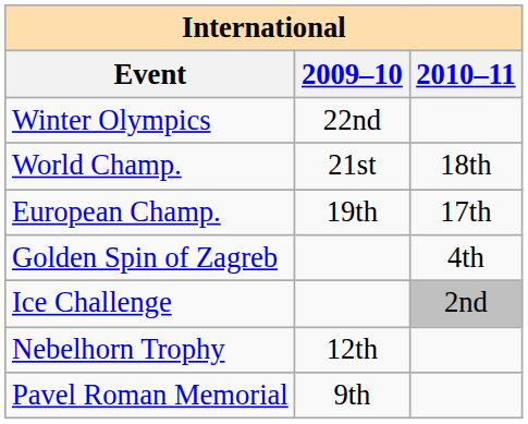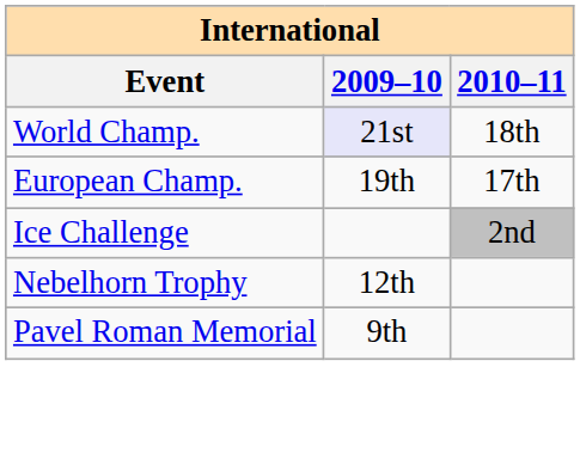- row: Winter Olympics | 22nd
World Champ. | 2009–10: no background -> lavender background
- row: Golden Spin of Zagreb | 4th
